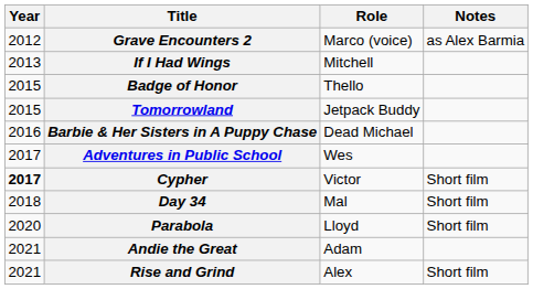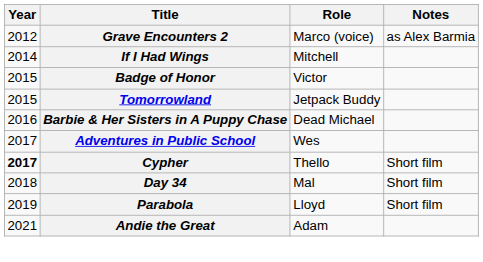If I Had Wings | Year: 2013 -> 2014
Badge of Honor | Role: Thello -> Victor
Cypher | Role: Victor -> Thello
Parabola | Year: 2020 -> 2019
- row: 2021 | Rise and Grind | Alex | Short film
